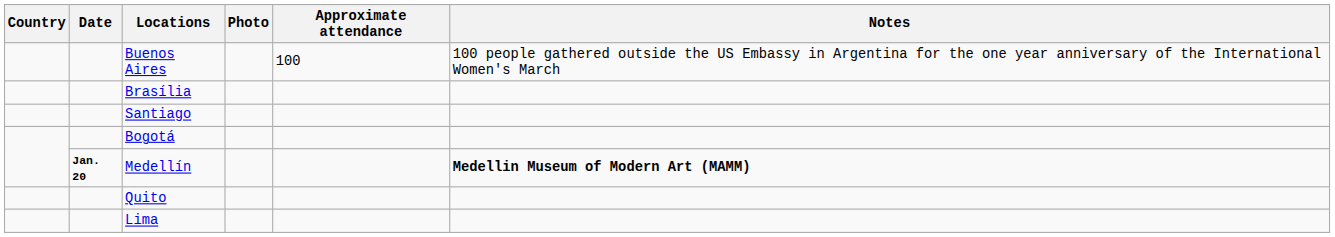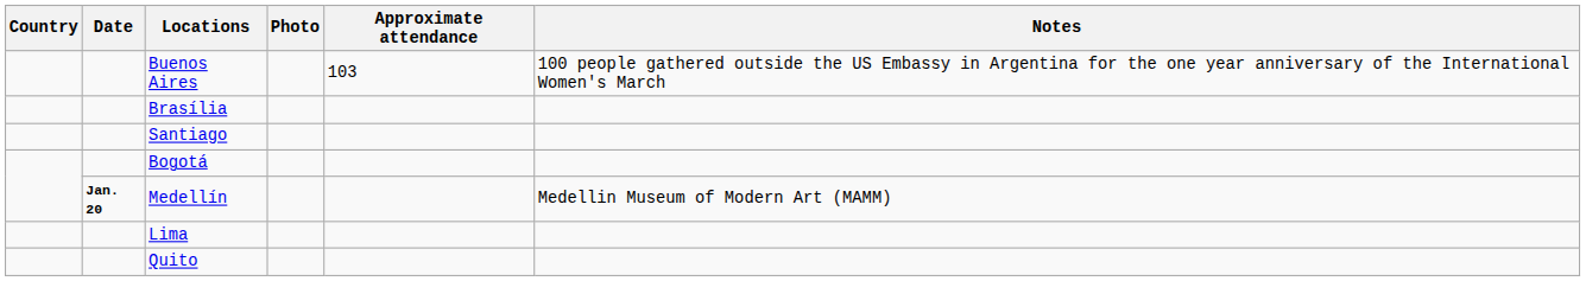Buenos Aires | Approximate attendance: 100 -> 103
Medellín | Notes: bold -> normal
rows swapped: Quito <-> Lima
